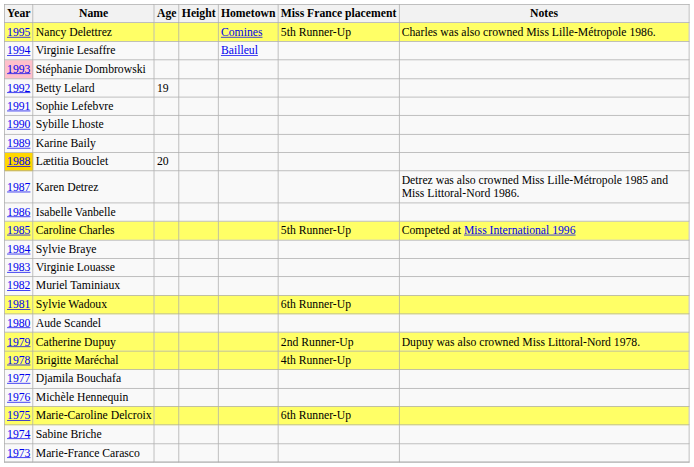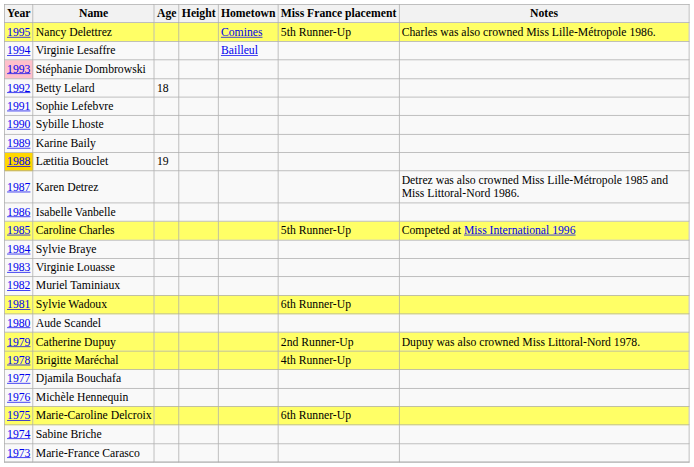Betty Lelard | Age: 19 -> 18
Lætitia Bouclet | Age: 20 -> 19
